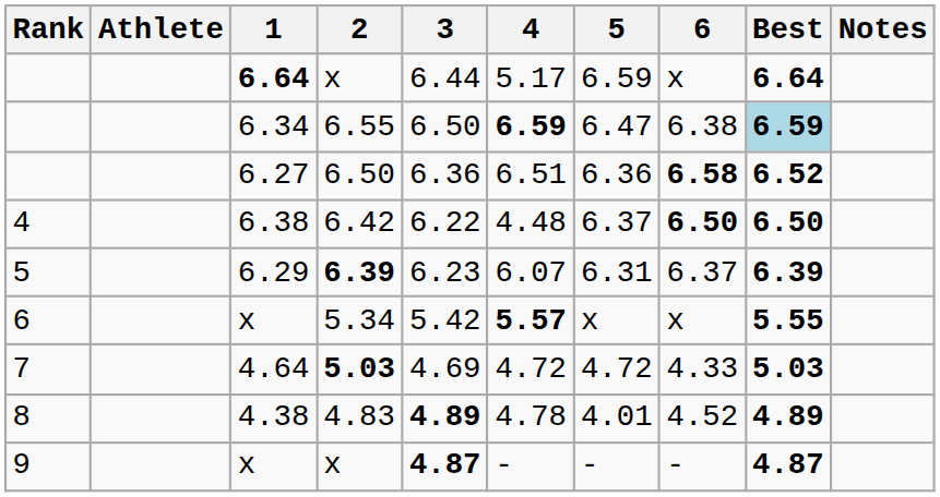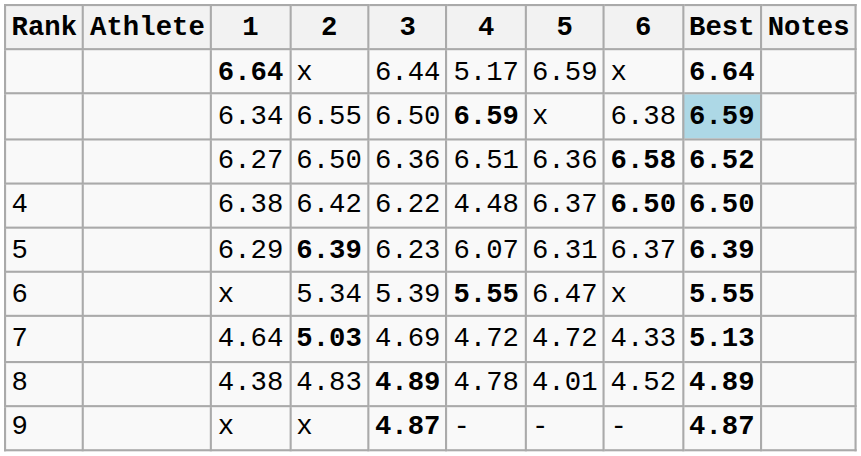6.34 | 5: 6.47 -> x
x / 5.34 | 3: 5.42 -> 5.39
x / 5.34 | 4: 5.57 -> 5.55
x / 5.34 | 5: x -> 6.47
4.64 | Best: 5.03 -> 5.13
